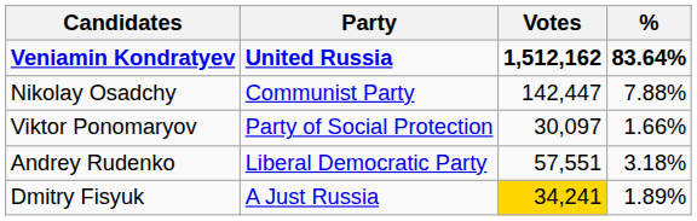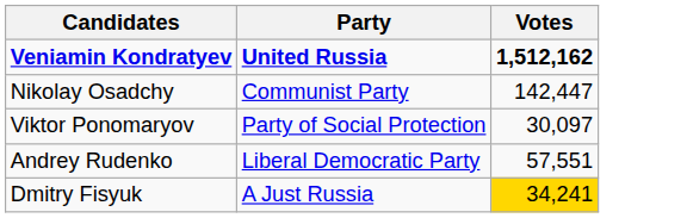- column: % | 83.64% | 7.88% | 1.66% | 3.18% | 1.89%
